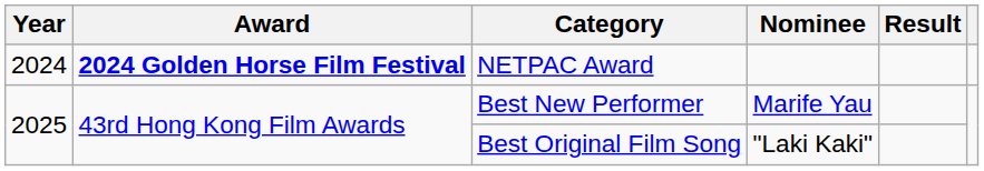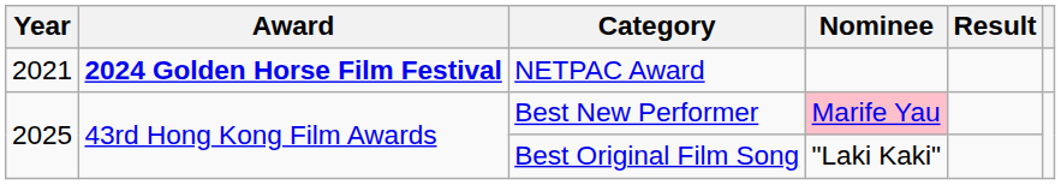NETPAC Award | Year: 2024 -> 2021
Best New Performer | Nominee: no background -> pink background
